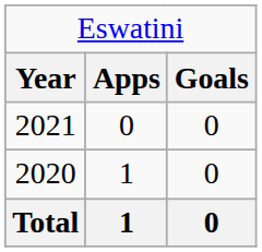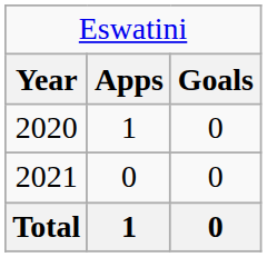rows swapped: 2020 <-> 2021
